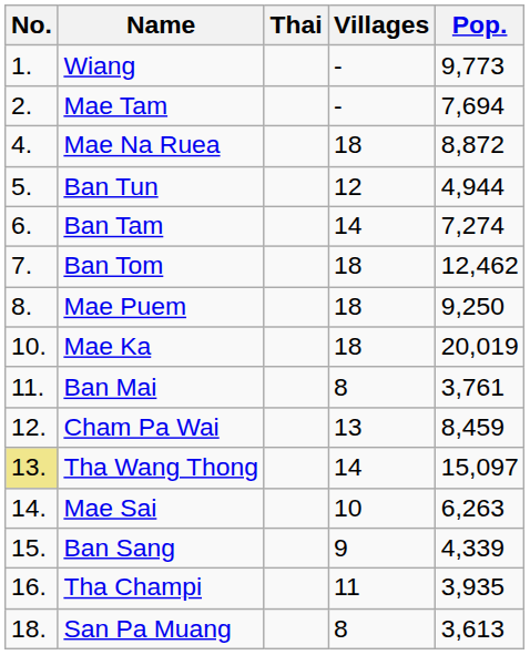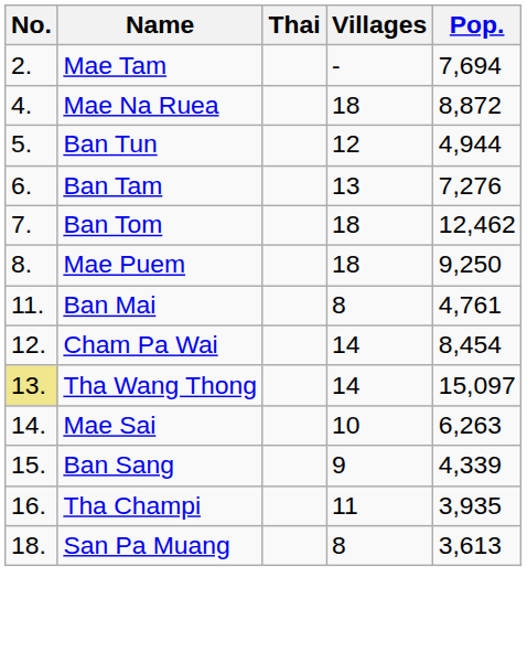- row: 1. | Wiang | - | 9,773
Ban Tam | Villages: 14 -> 13
Ban Tam | Pop.: 7,274 -> 7,276
- row: 10. | Mae Ka | 18 | 20,019
Ban Mai | Pop.: 3,761 -> 4,761
Cham Pa Wai | Villages: 13 -> 14
Cham Pa Wai | Pop.: 8,459 -> 8,454
